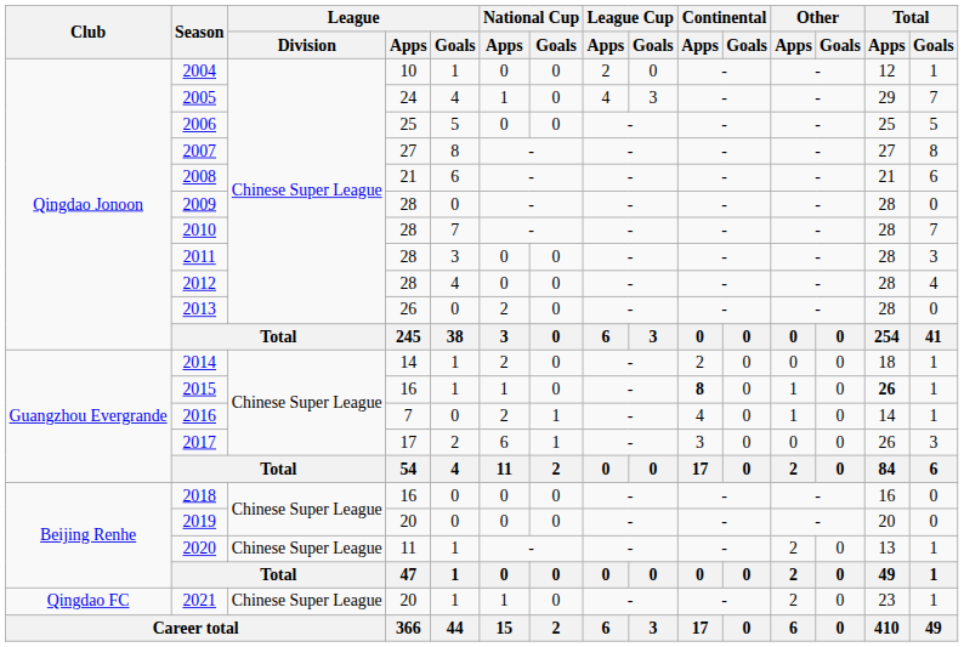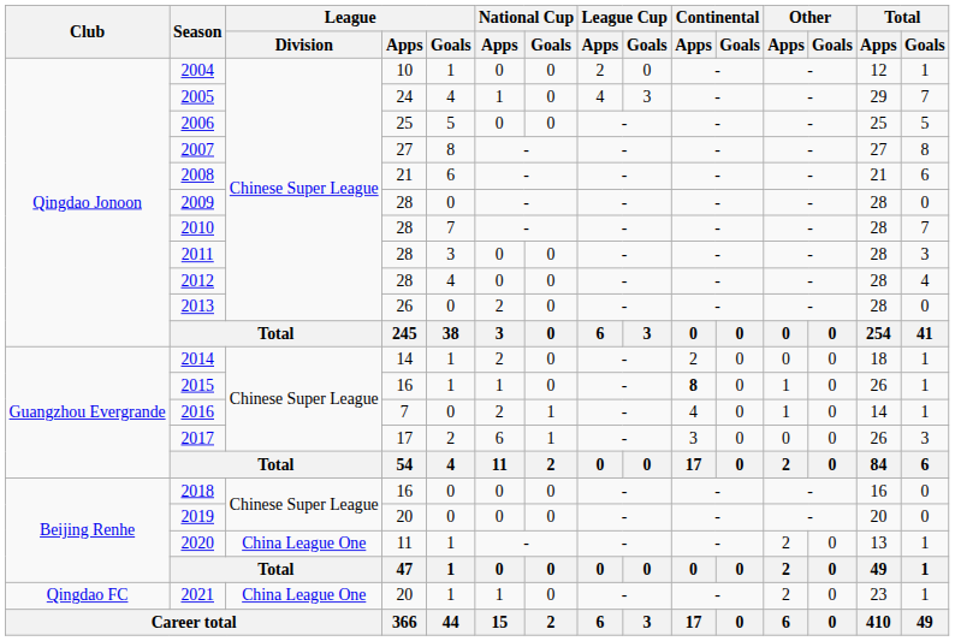2015 | Total / Apps: bold -> normal
2020 | League / Division: Chinese Super League -> China League One
2021 | League / Division: Chinese Super League -> China League One
